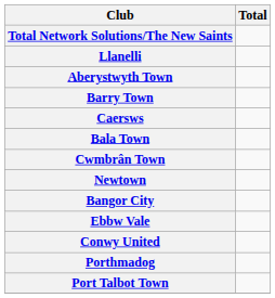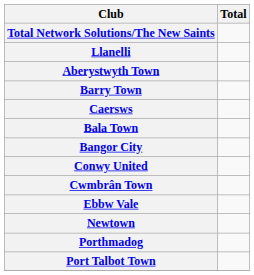rows swapped: Bangor City <-> Cwmbrân Town
rows swapped: Conwy United <-> Newtown
